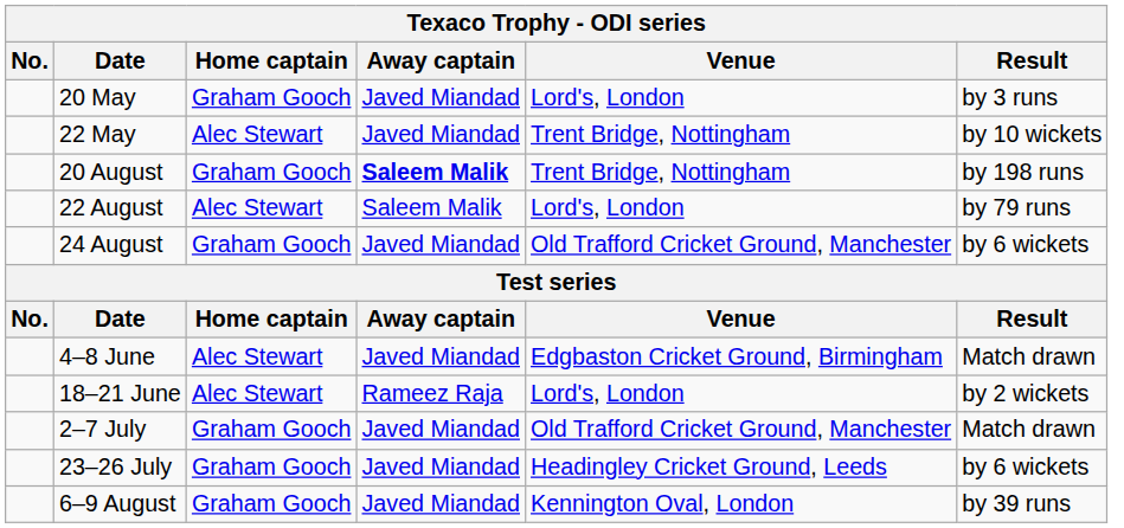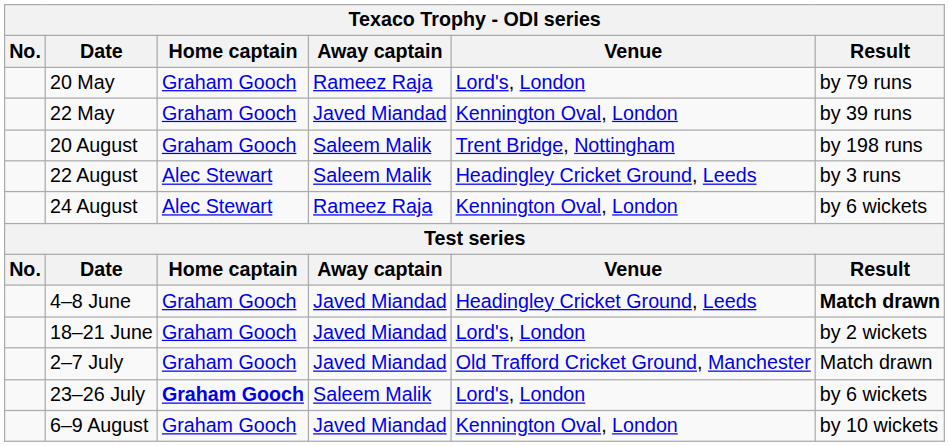20 May | Away captain: Javed Miandad -> Rameez Raja
20 May | Result: by 3 runs -> by 79 runs
22 May | Home captain: Alec Stewart -> Graham Gooch
22 May | Venue: Trent Bridge, Nottingham -> Kennington Oval, London
22 May | Result: by 10 wickets -> by 39 runs
20 August | Away captain: bold -> normal
22 August | Venue: Lord's, London -> Headingley Cricket Ground, Leeds
22 August | Result: by 79 runs -> by 3 runs
24 August | Home captain: Graham Gooch -> Alec Stewart
24 August | Away captain: Javed Miandad -> Rameez Raja
24 August | Venue: Old Trafford Cricket Ground, Manchester -> Kennington Oval, London
4–8 June | Home captain: Alec Stewart -> Graham Gooch
4–8 June | Venue: Edgbaston Cricket Ground, Birmingham -> Headingley Cricket Ground, Leeds
4–8 June | Result: normal -> bold
18–21 June | Home captain: Alec Stewart -> Graham Gooch
18–21 June | Away captain: Rameez Raja -> Javed Miandad
23–26 July | Home captain: normal -> bold
23–26 July | Away captain: Javed Miandad -> Saleem Malik
23–26 July | Venue: Headingley Cricket Ground, Leeds -> Lord's, London
6–9 August | Result: by 39 runs -> by 10 wickets
